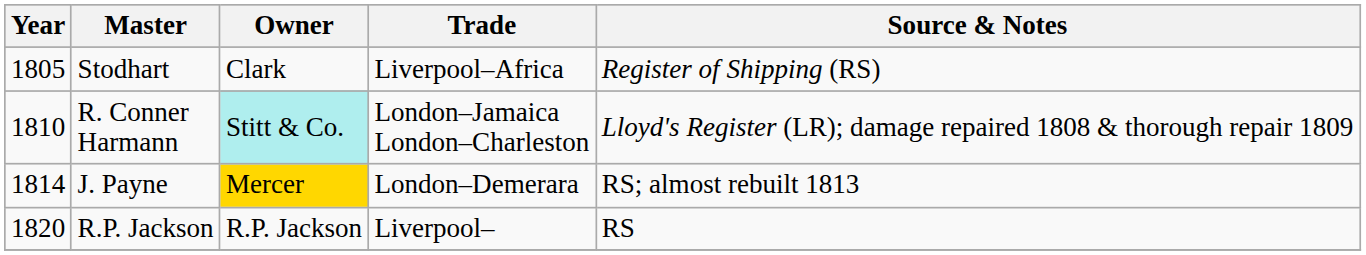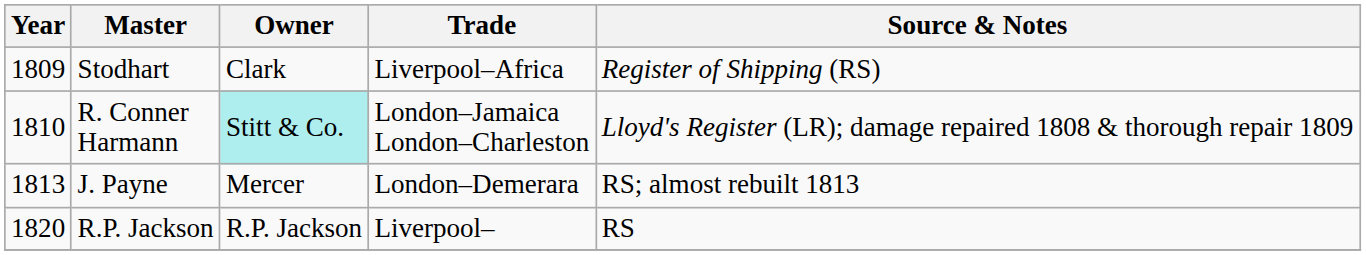Stodhart | Year: 1805 -> 1809
J. Payne | Year: 1814 -> 1813
J. Payne | Owner: gold background -> no background
